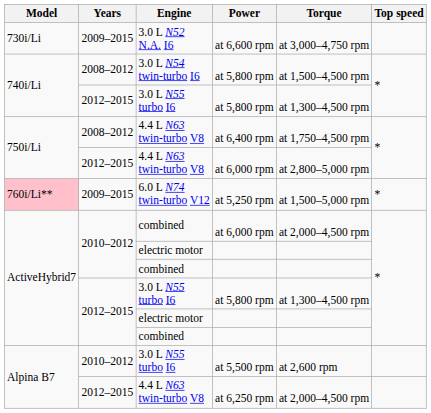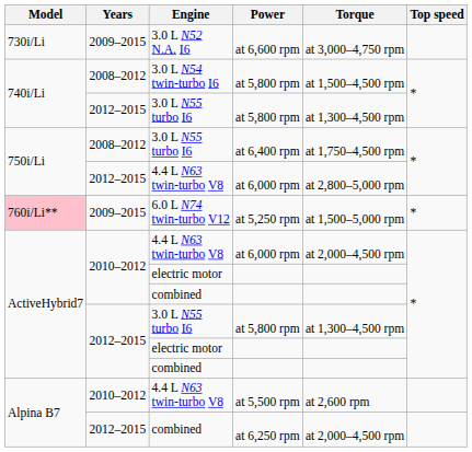at 6,400 rpm | Engine: 4.4 L N63 twin-turbo V8 -> 3.0 L N55 turbo I6
2010–2012 / at 6,000 rpm | Engine: combined -> 4.4 L N63 twin-turbo V8
at 5,500 rpm | Engine: 3.0 L N55 turbo I6 -> 4.4 L N63 twin-turbo V8
at 6,250 rpm | Engine: 4.4 L N63 twin-turbo V8 -> combined
